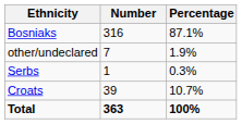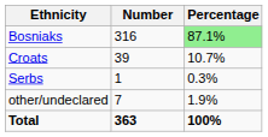Bosniaks | Percentage: no background -> lightgreen background
rows swapped: Croats <-> other/undeclared
